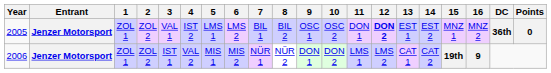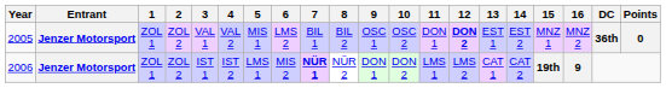2005 | 4: IST 2 -> VAL 2
2005 | 5: LMS 1 -> MIS 1
2006 | 4: VAL 2 -> IST 2
2006 | 5: MIS 1 -> LMS 1
2006 | 7: normal -> bold
